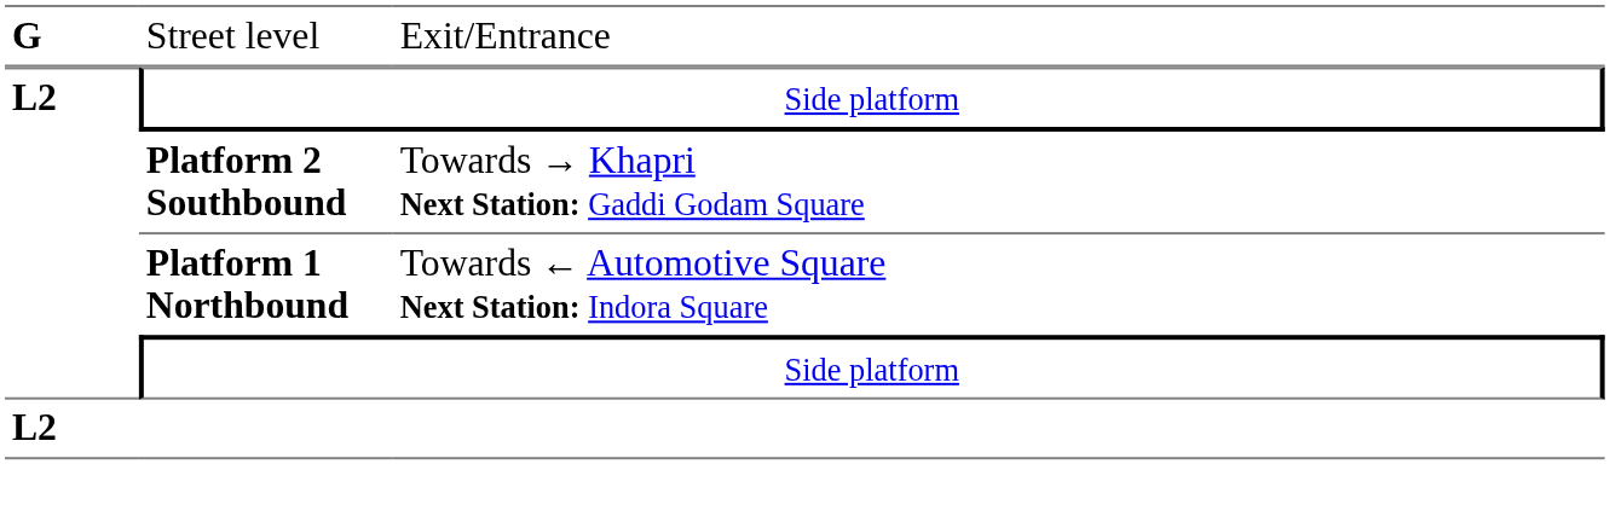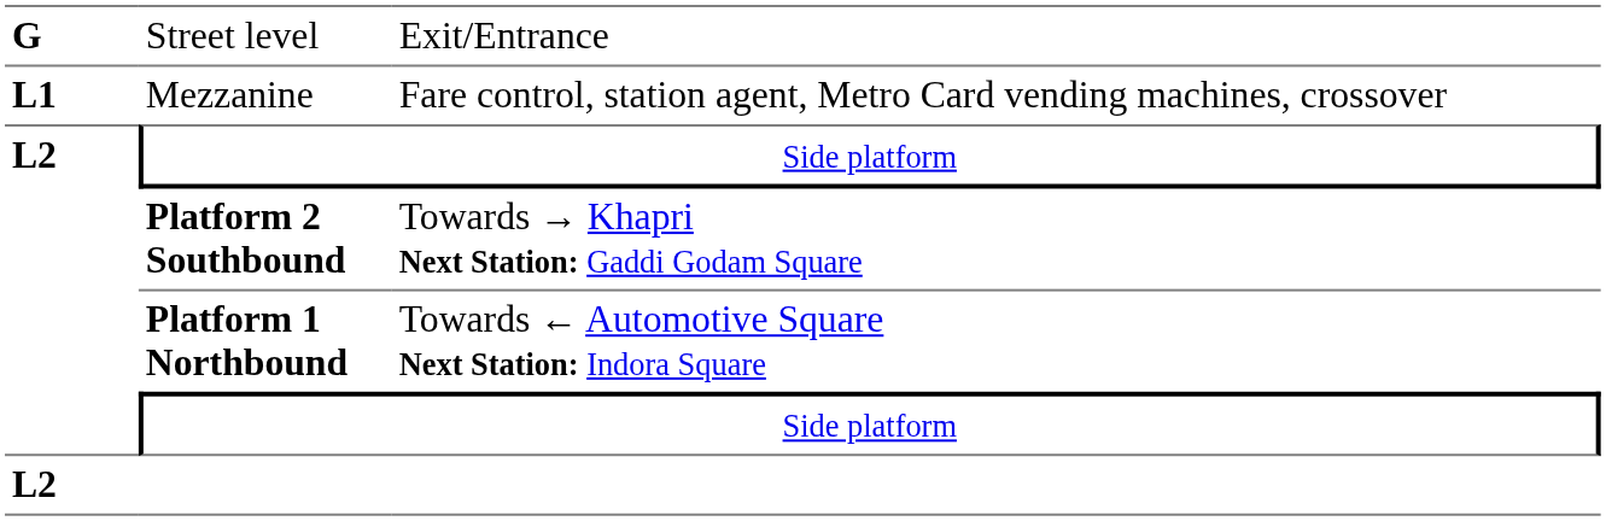+ row: L1 | Mezzanine | Fare control, station agent, Metro Card vending machines, crossover
